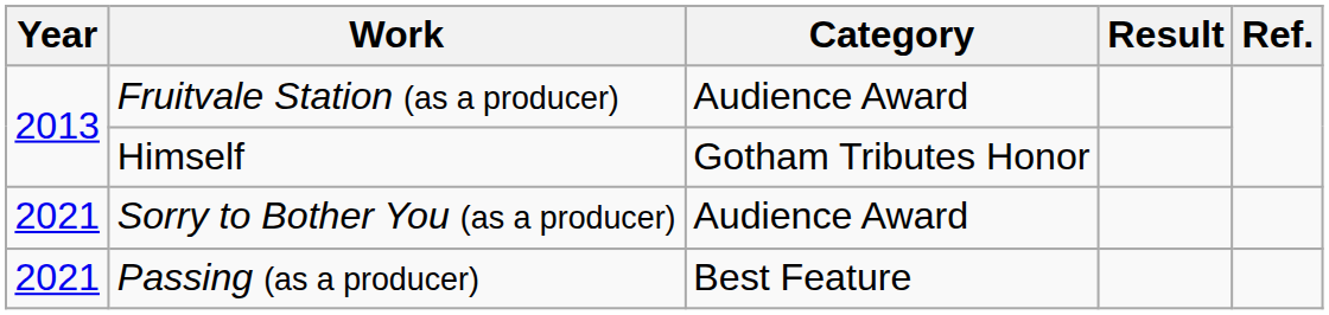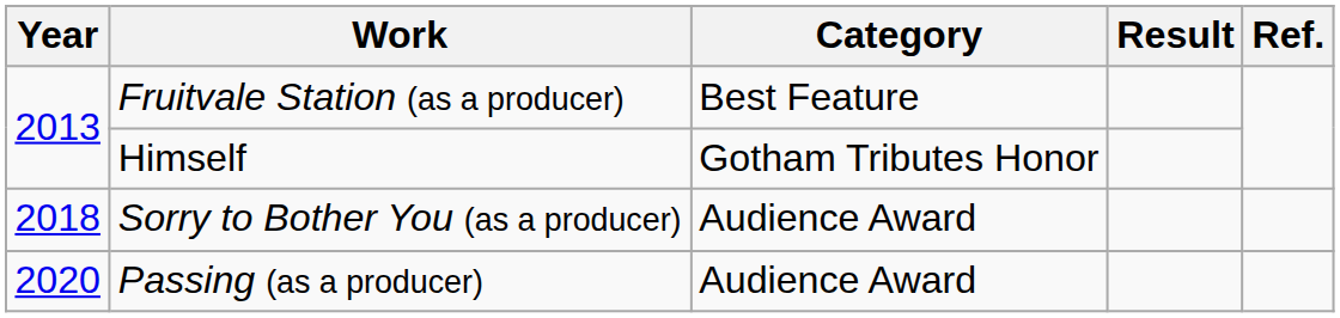Fruitvale Station (as a producer) | Category: Audience Award -> Best Feature
Sorry to Bother You (as a producer) | Year: 2021 -> 2018
Passing (as a producer) | Year: 2021 -> 2020
Passing (as a producer) | Category: Best Feature -> Audience Award
